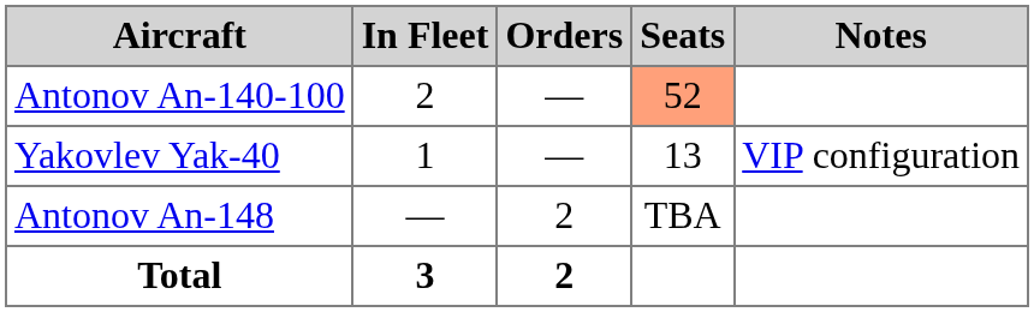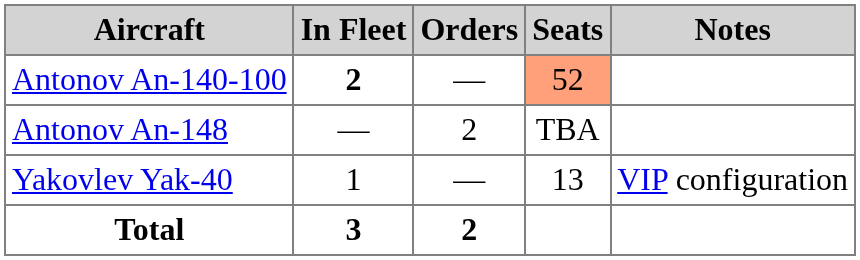Antonov An-140-100 | In Fleet: normal -> bold
rows swapped: Antonov An-148 <-> Yakovlev Yak-40
